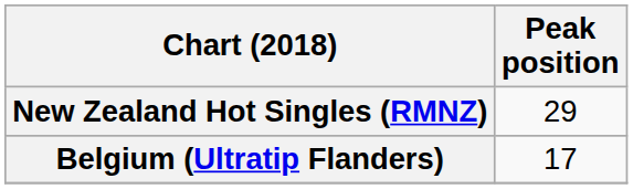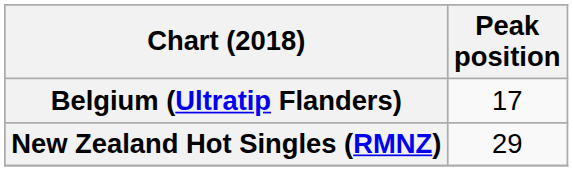rows swapped: Belgium (Ultratip Flanders) <-> New Zealand Hot Singles (RMNZ)
